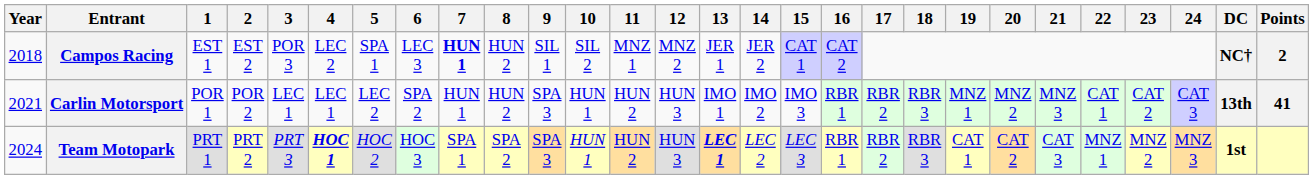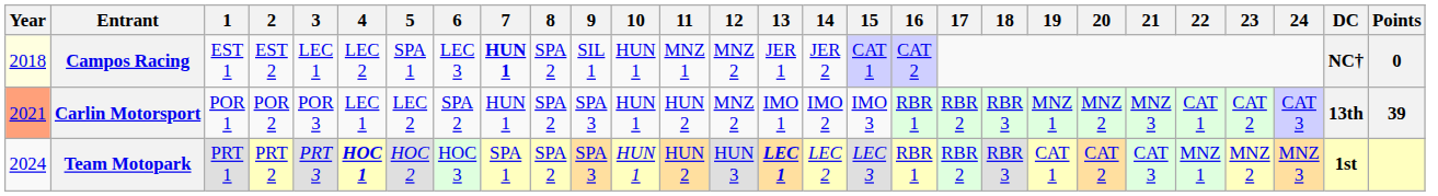Campos Racing | Year: no background -> lightyellow background
Campos Racing | 3: POR 3 -> LEC 1
Campos Racing | 8: HUN 2 -> SPA 2
Campos Racing | 10: SIL 2 -> HUN 1
Campos Racing | Points: 2 -> 0
Carlin Motorsport | Year: no background -> lightsalmon background
Carlin Motorsport | 3: LEC 1 -> POR 3
Carlin Motorsport | 8: HUN 2 -> SPA 2
Carlin Motorsport | 12: HUN 3 -> MNZ 2
Carlin Motorsport | Points: 41 -> 39
